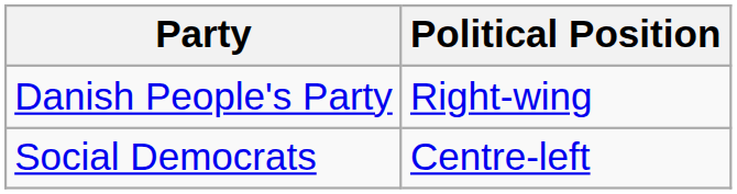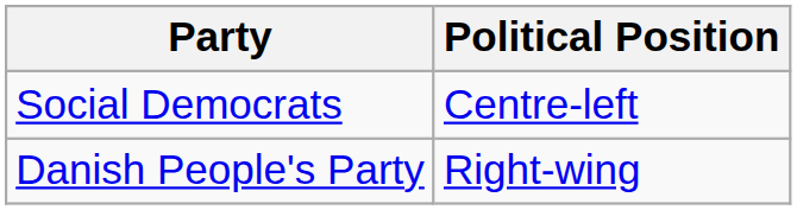rows swapped: Social Democrats <-> Danish People's Party
